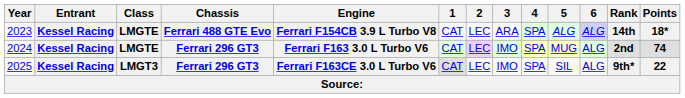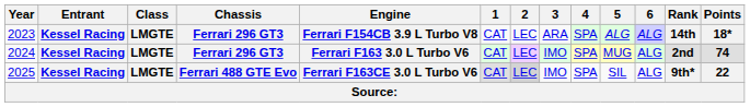2023 | Chassis: Ferrari 488 GTE Evo -> Ferrari 296 GT3
2025 | Class: LMGT3 -> LMGTE
2025 | Chassis: Ferrari 296 GT3 -> Ferrari 488 GTE Evo
2025 | 2: no background -> lightgrey background
